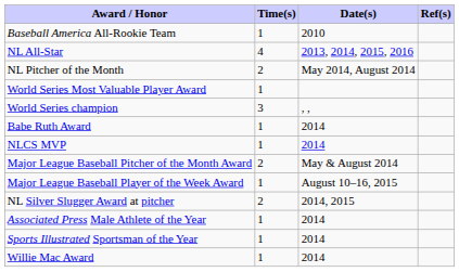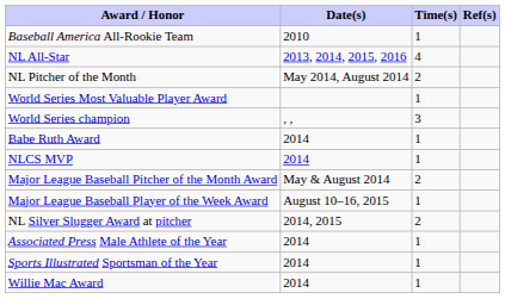columns swapped: Time(s) <-> Date(s)
